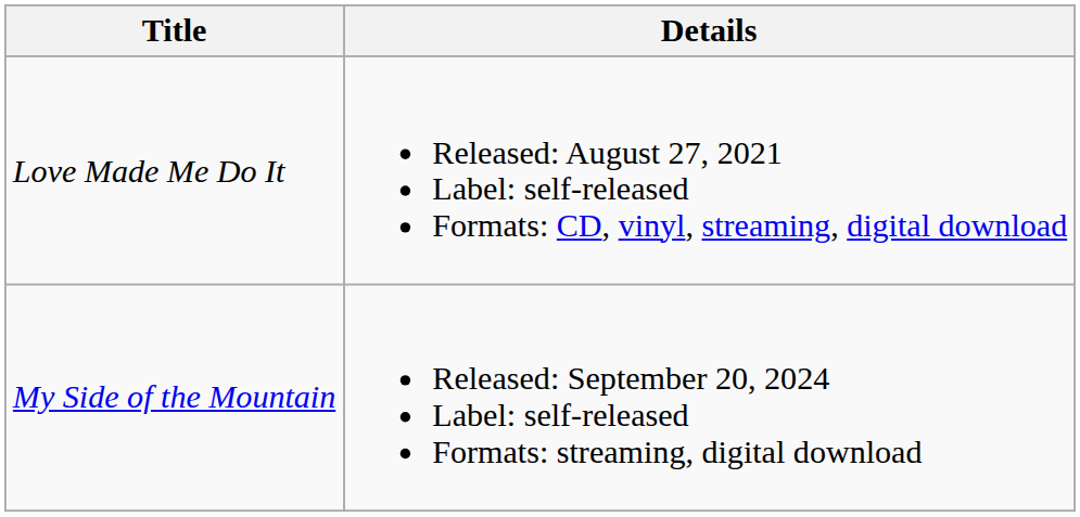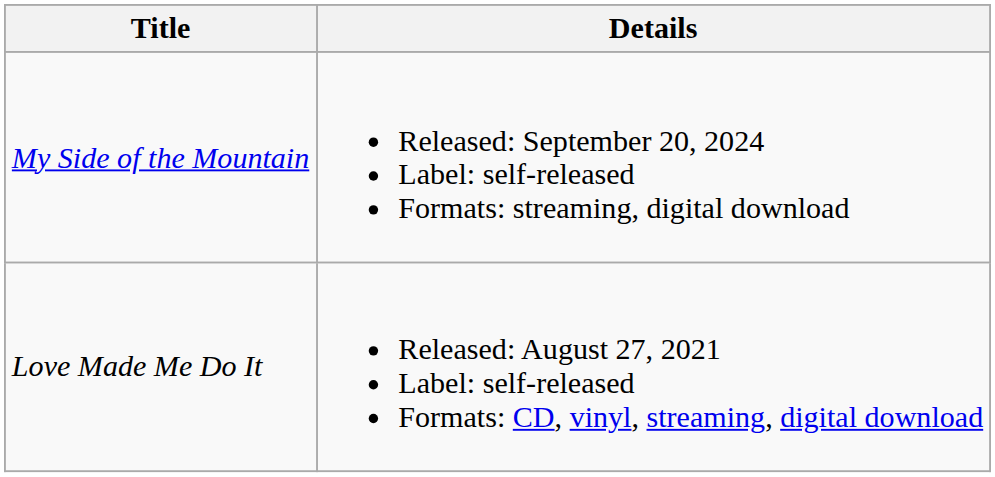rows swapped: Love Made Me Do It <-> My Side of the Mountain
